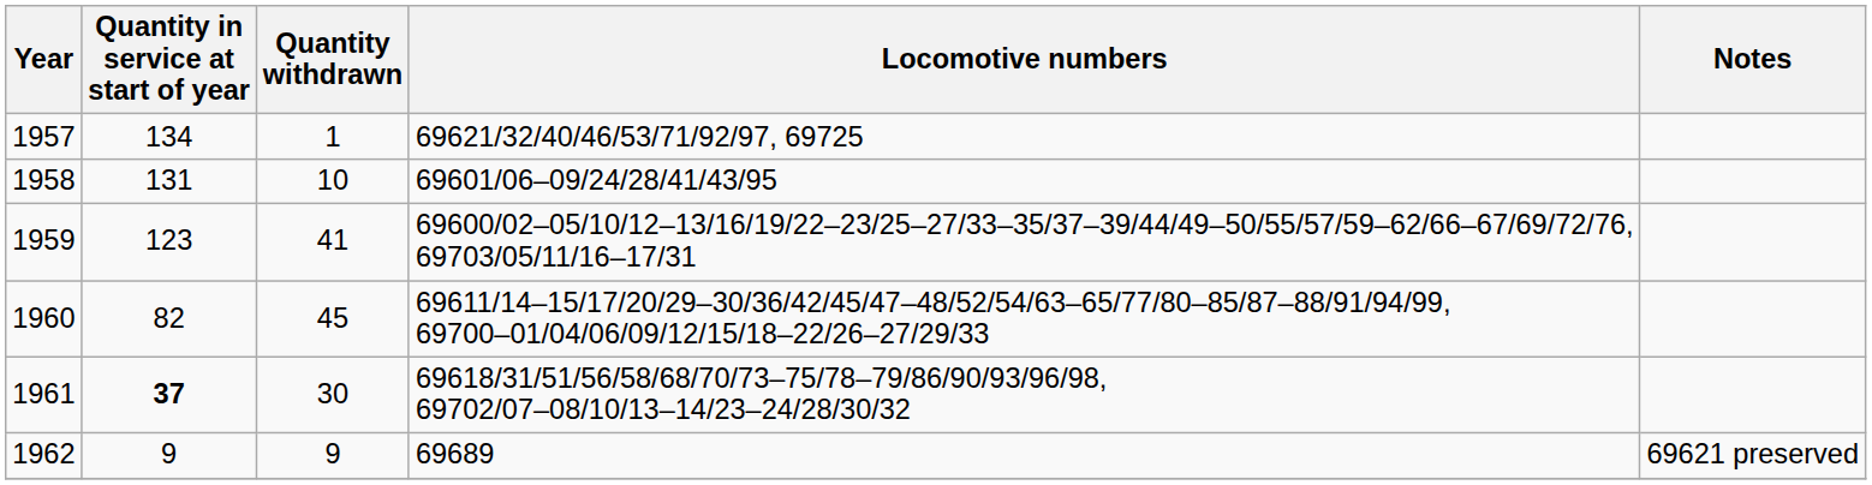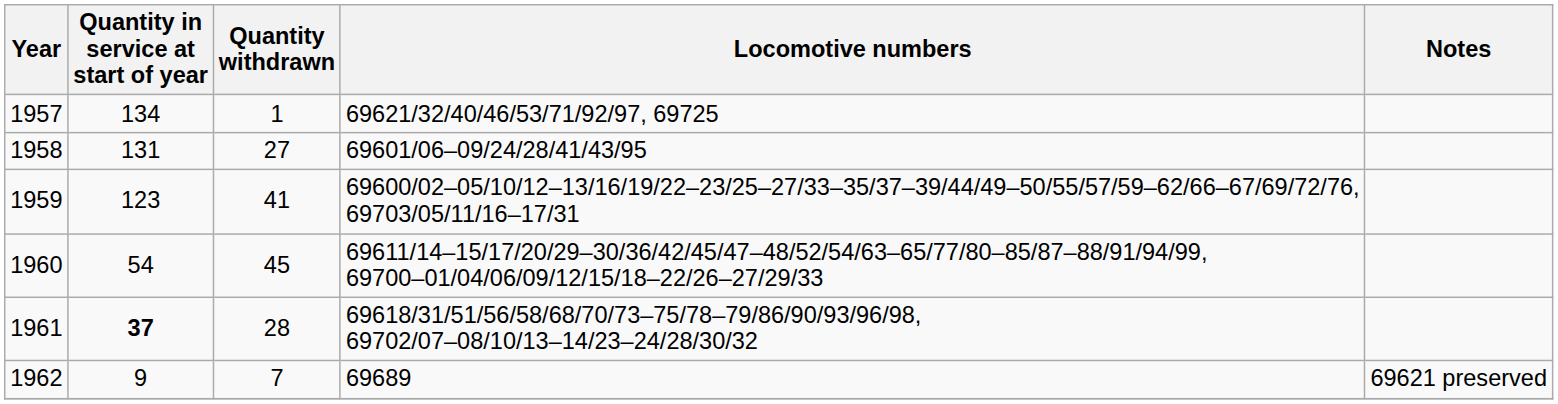1958 | Quantity withdrawn: 10 -> 27
1960 | Quantity in service at start of year: 82 -> 54
1961 | Quantity withdrawn: 30 -> 28
1962 | Quantity withdrawn: 9 -> 7
